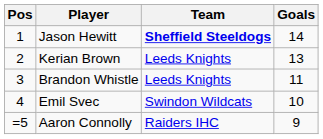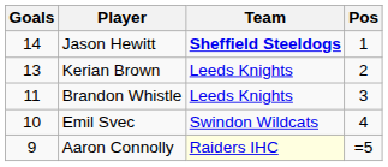columns swapped: Pos <-> Goals
Aaron Connolly | Team: no background -> lightyellow background
